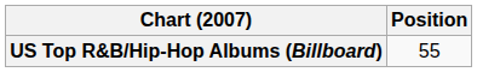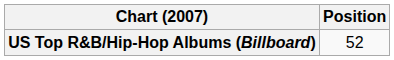US Top R&B/Hip-Hop Albums (Billboard) | Position: 55 -> 52
